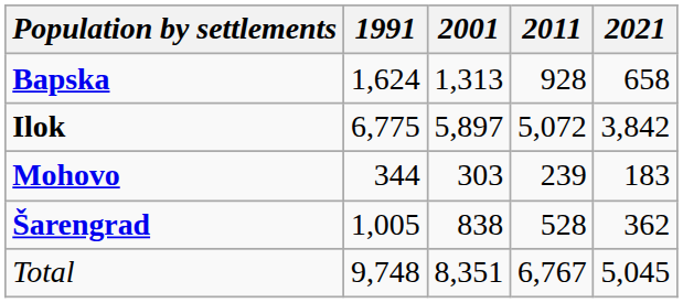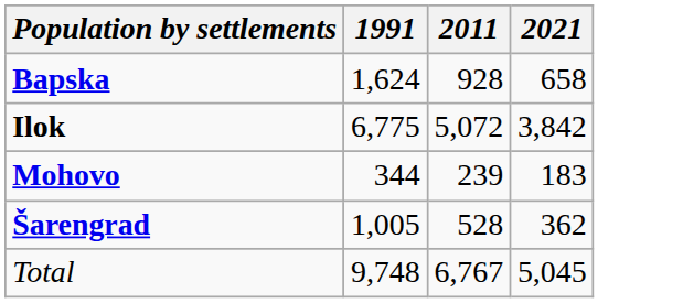- column: 2001 | 1,313 | 5,897 | 303 | 838 | 8,351
